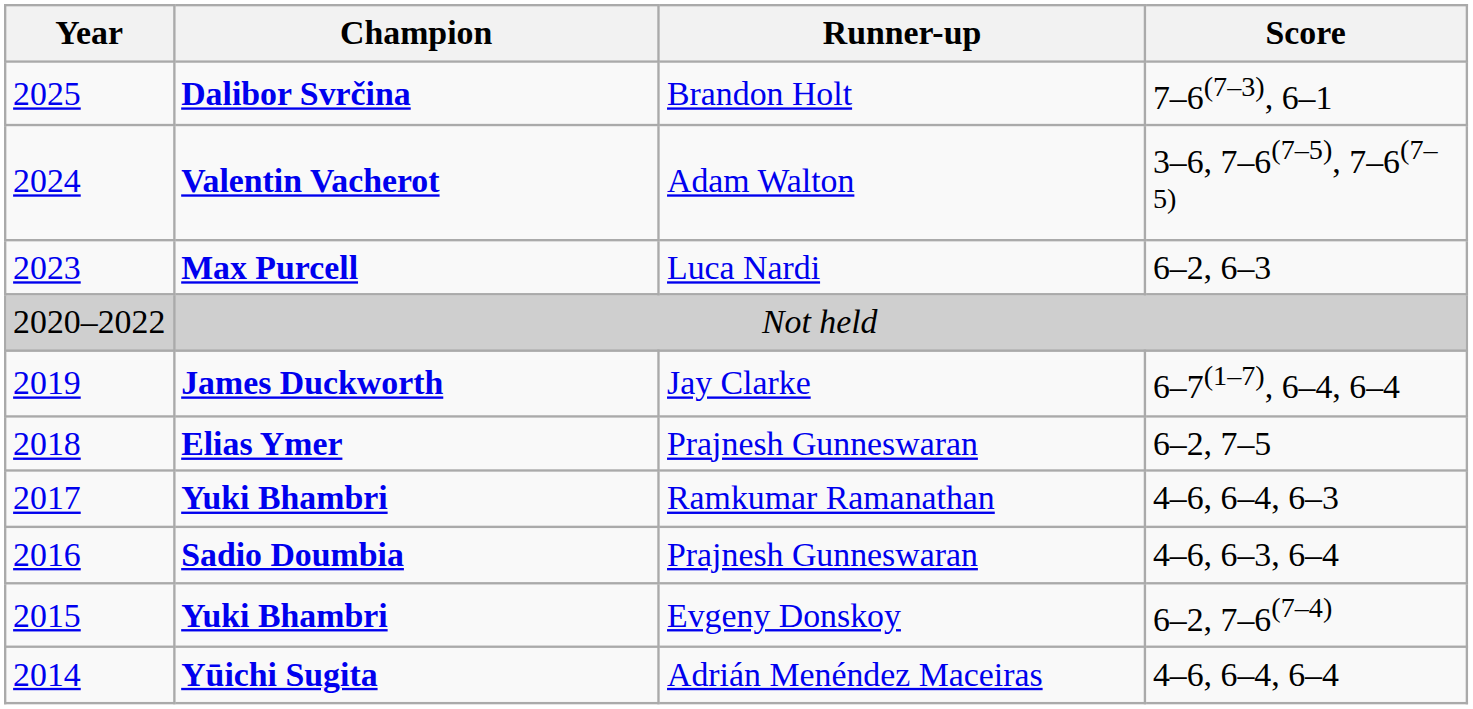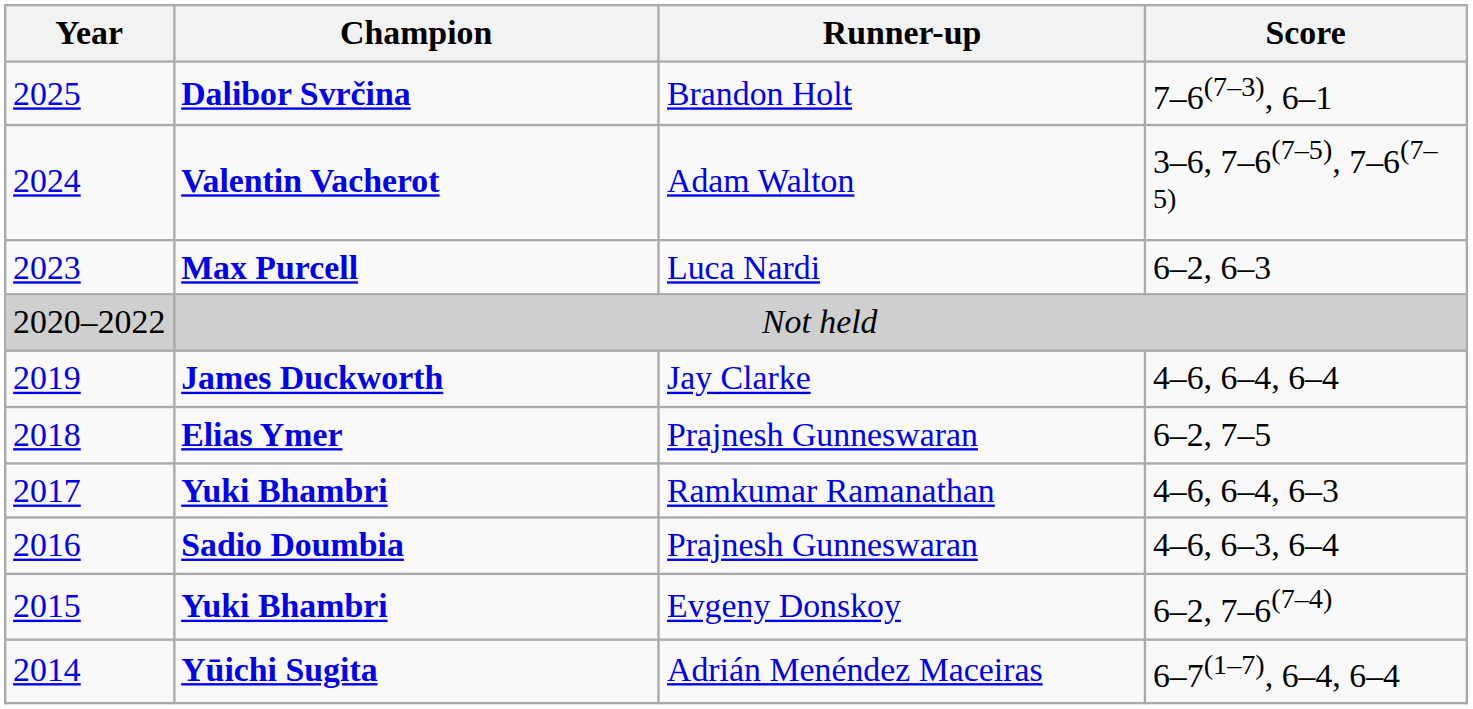James Duckworth | Score: 6–7(1–7), 6–4, 6–4 -> 4–6, 6–4, 6–4
Yūichi Sugita | Score: 4–6, 6–4, 6–4 -> 6–7(1–7), 6–4, 6–4
